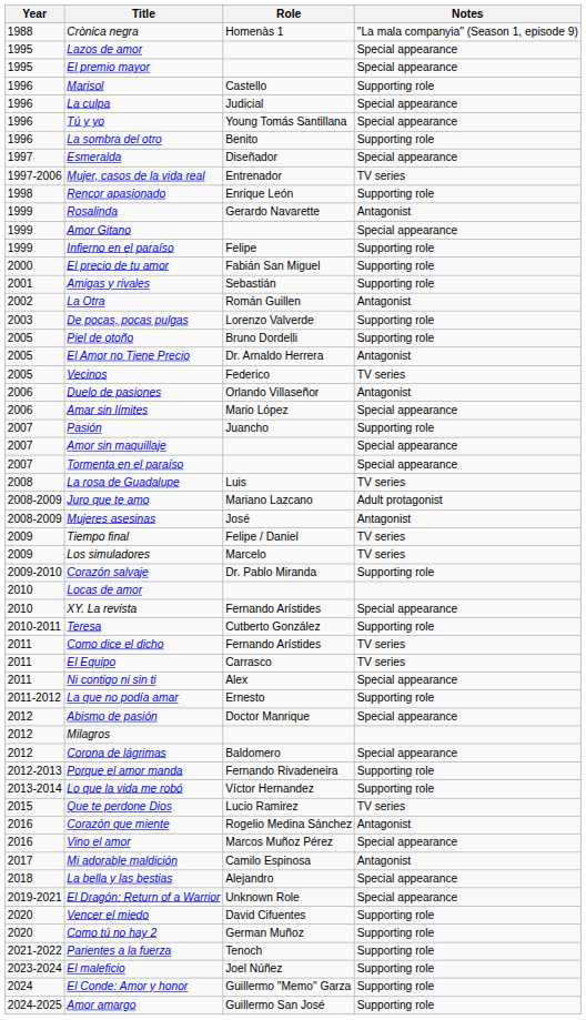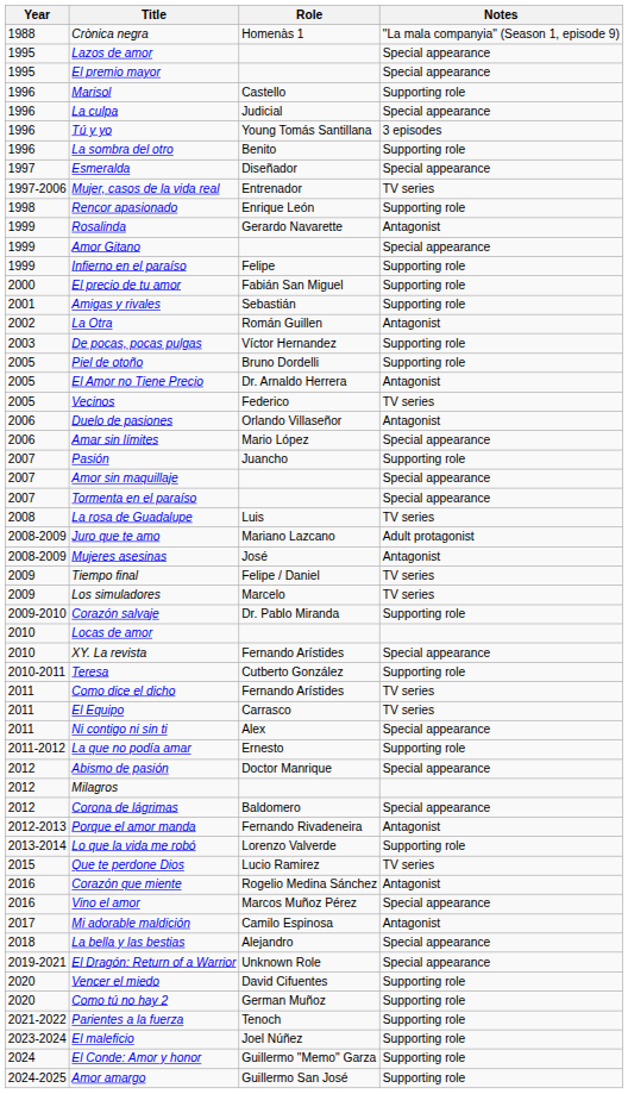Tú y yo | Notes: Special appearance -> 3 episodes
De pocas, pocas pulgas | Role: Lorenzo Valverde -> Víctor Hernandez
Porque el amor manda | Notes: Supporting role -> Antagonist
Lo que la vida me robó | Role: Víctor Hernandez -> Lorenzo Valverde
